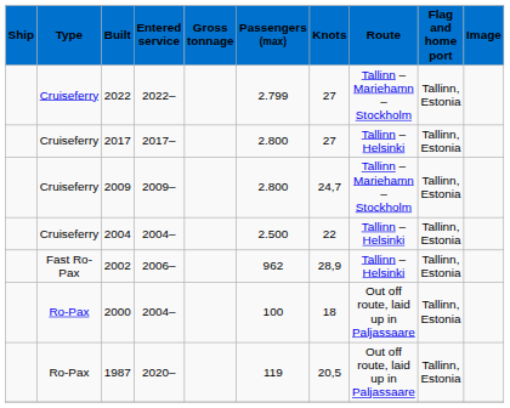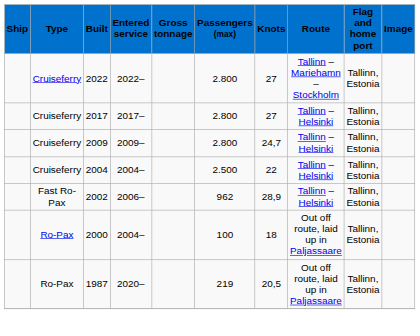2022 | Passengers (max): 2.799 -> 2.800
2009 | Route: Tallinn – Mariehamn – Stockholm -> Tallinn – Helsinki
1987 | Passengers (max): 119 -> 219
